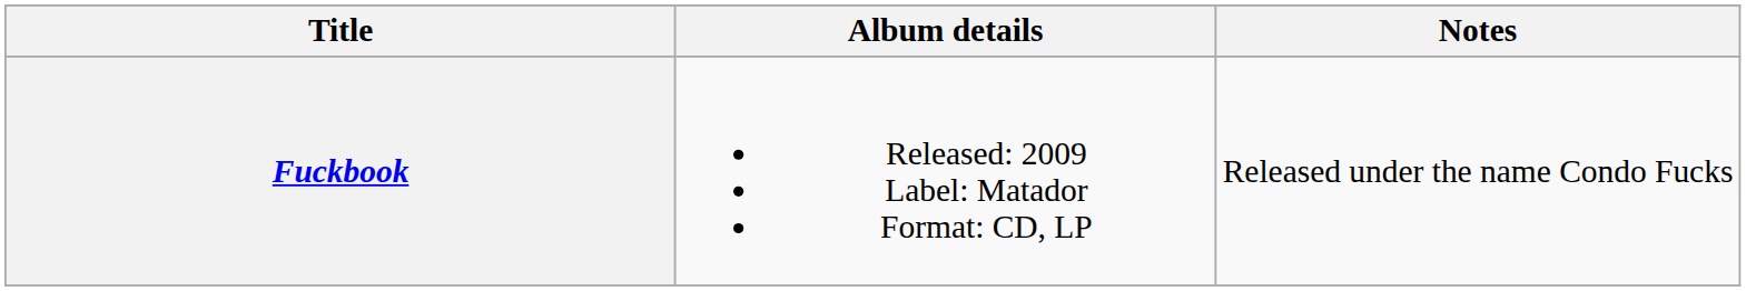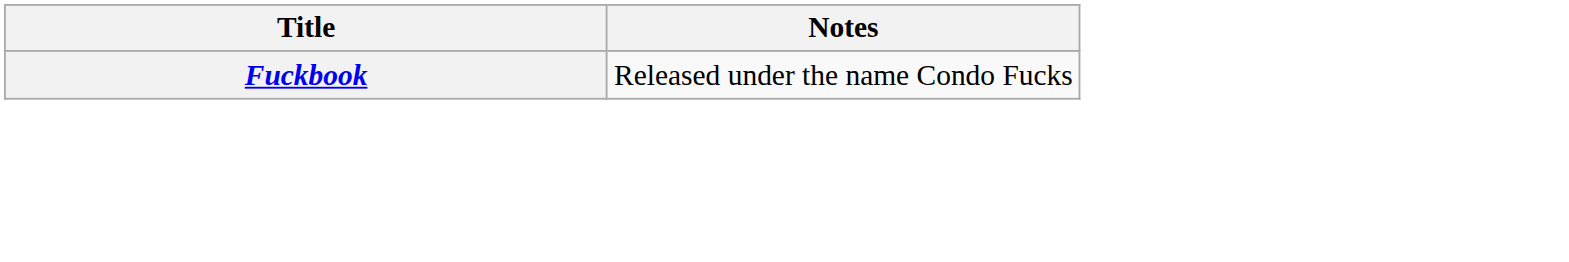- column: Album details | Released: 2009 Label: Matador Format: CD, LP
